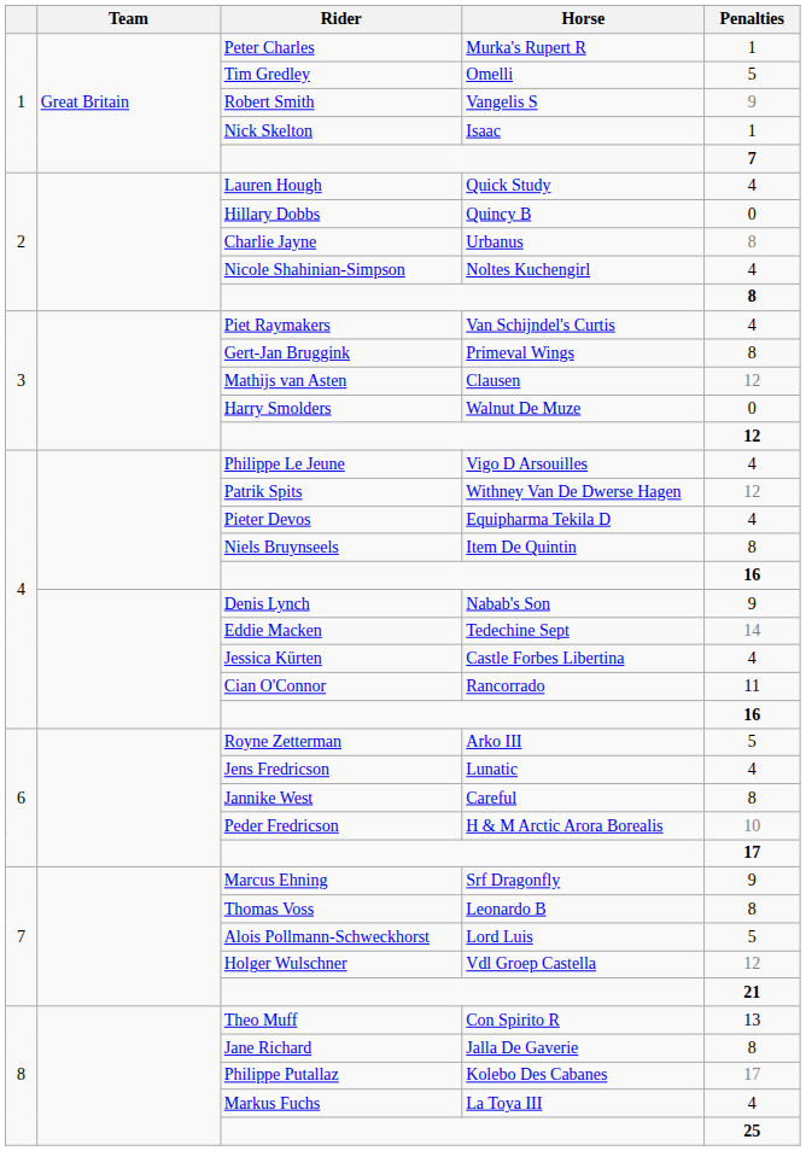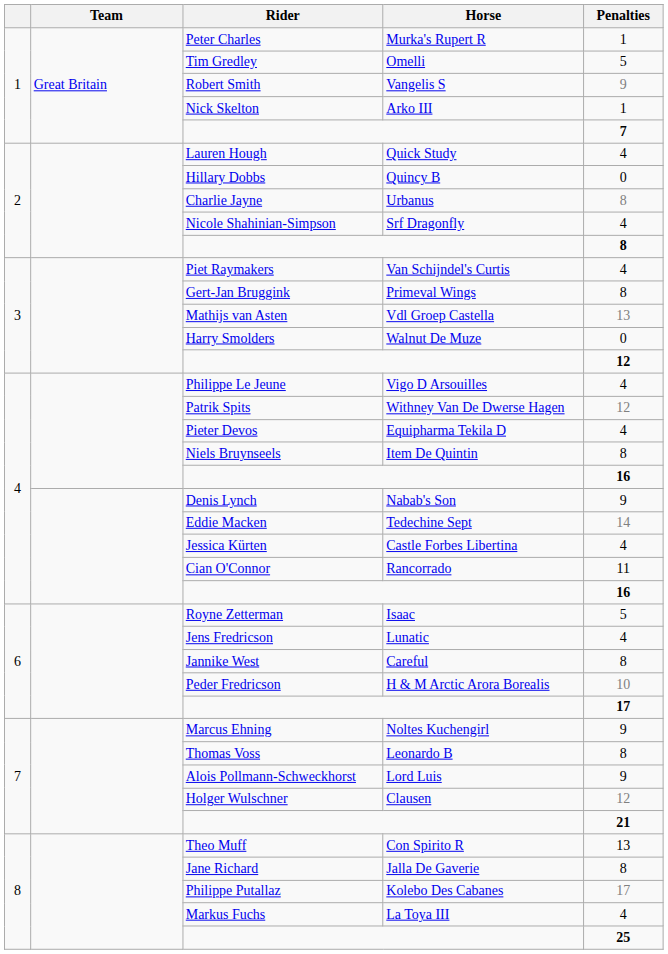Nick Skelton | Horse: Isaac -> Arko III
Nicole Shahinian-Simpson | Horse: Noltes Kuchengirl -> Srf Dragonfly
Mathijs van Asten | Horse: Clausen -> Vdl Groep Castella
Mathijs van Asten | Penalties: 12 -> 13
Royne Zetterman | Horse: Arko III -> Isaac
Marcus Ehning | Horse: Srf Dragonfly -> Noltes Kuchengirl
Alois Pollmann-Schweckhorst | Penalties: 5 -> 9
Holger Wulschner | Horse: Vdl Groep Castella -> Clausen
